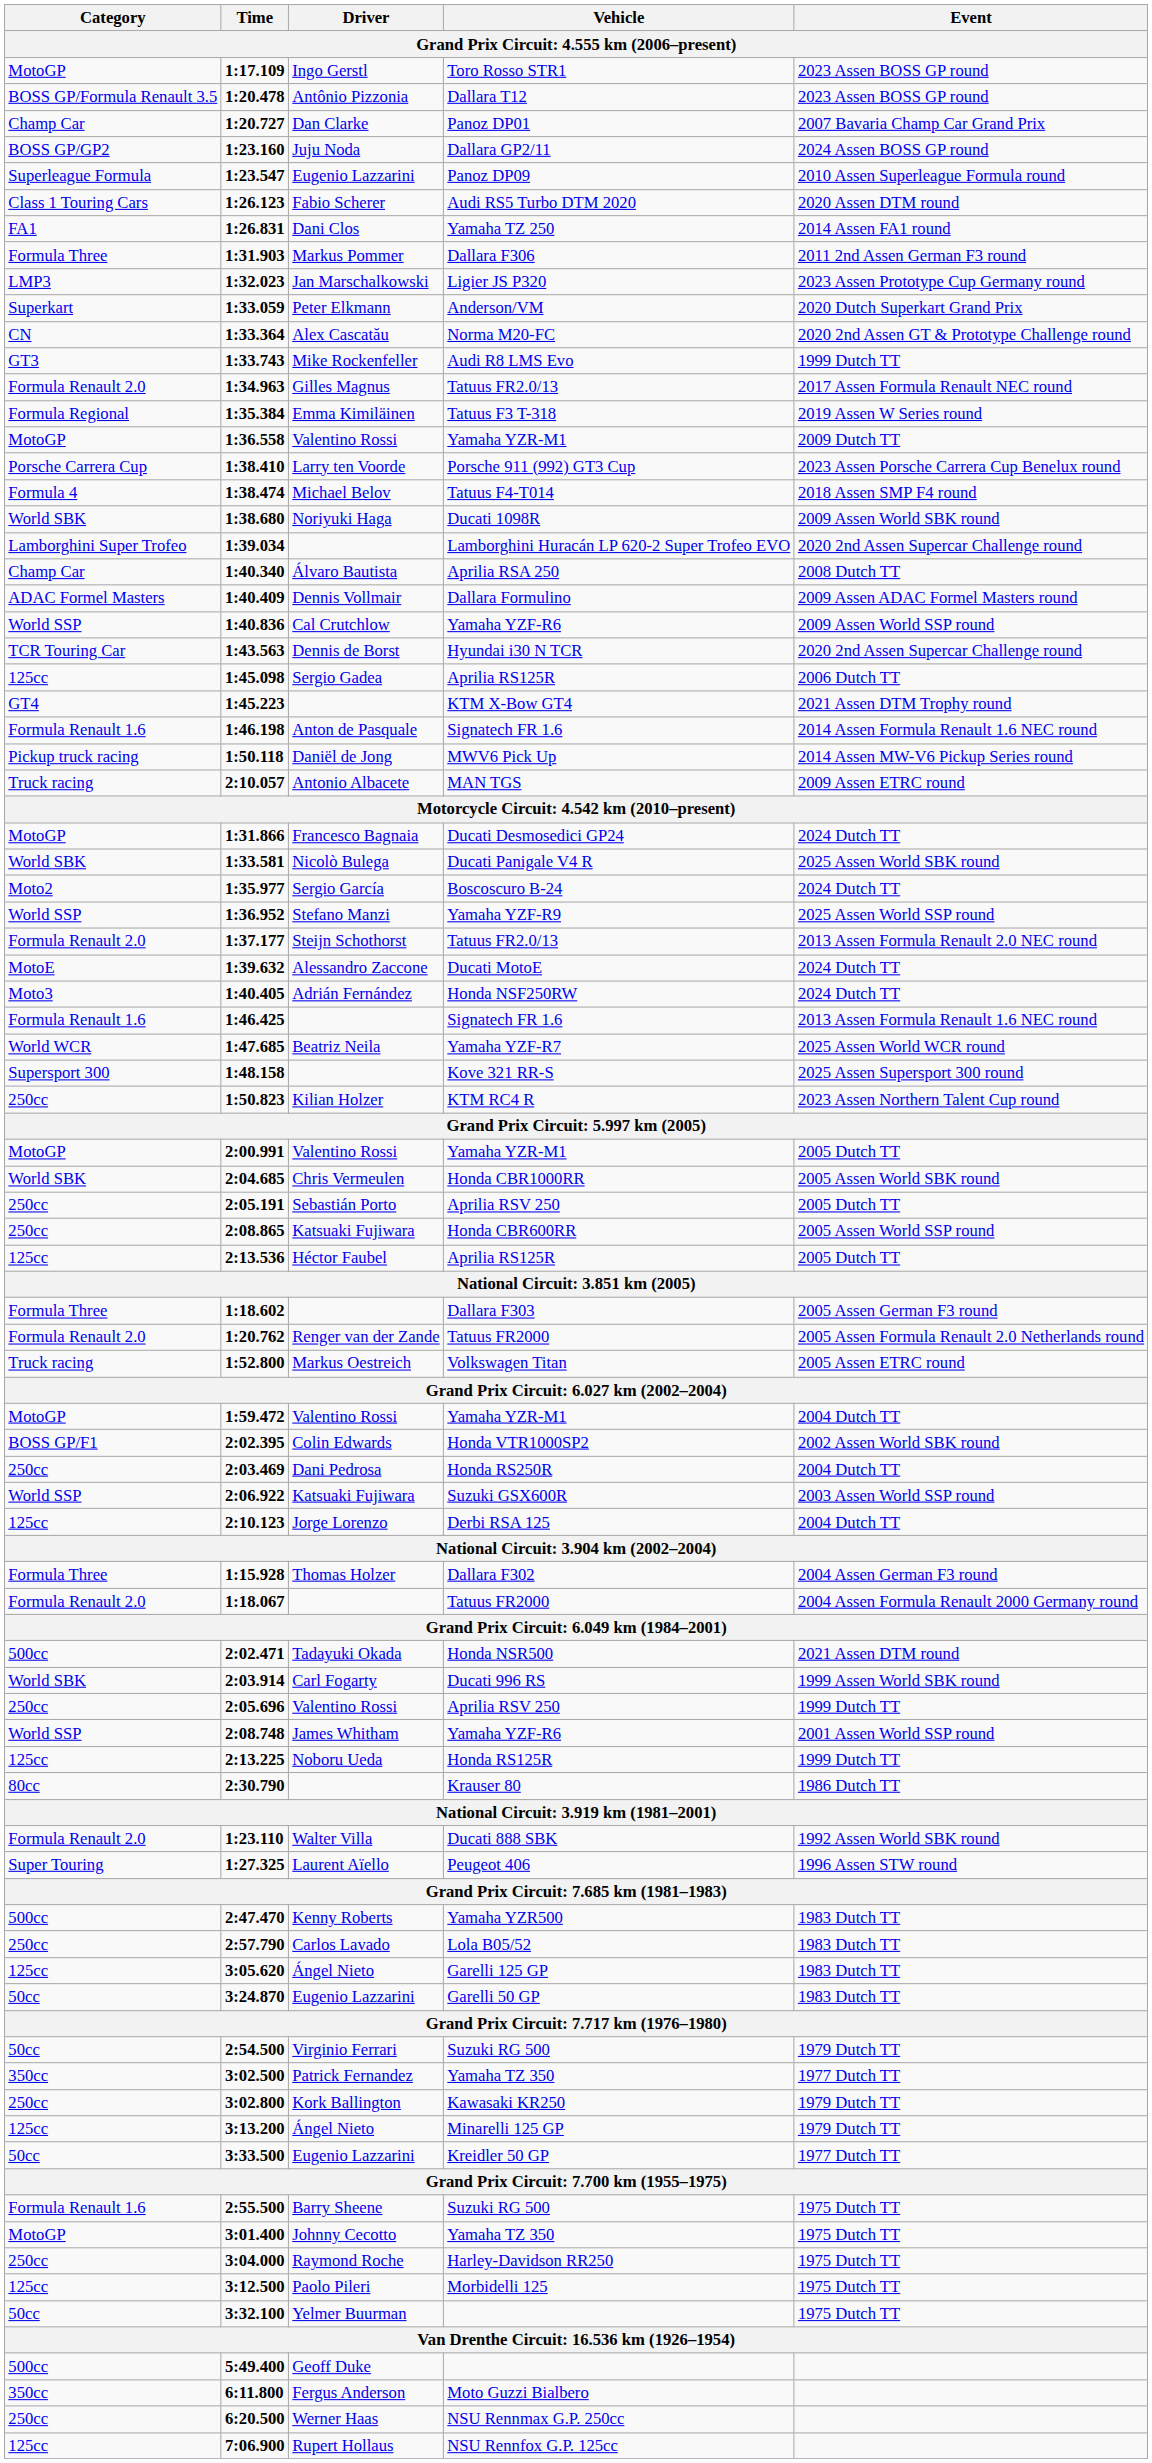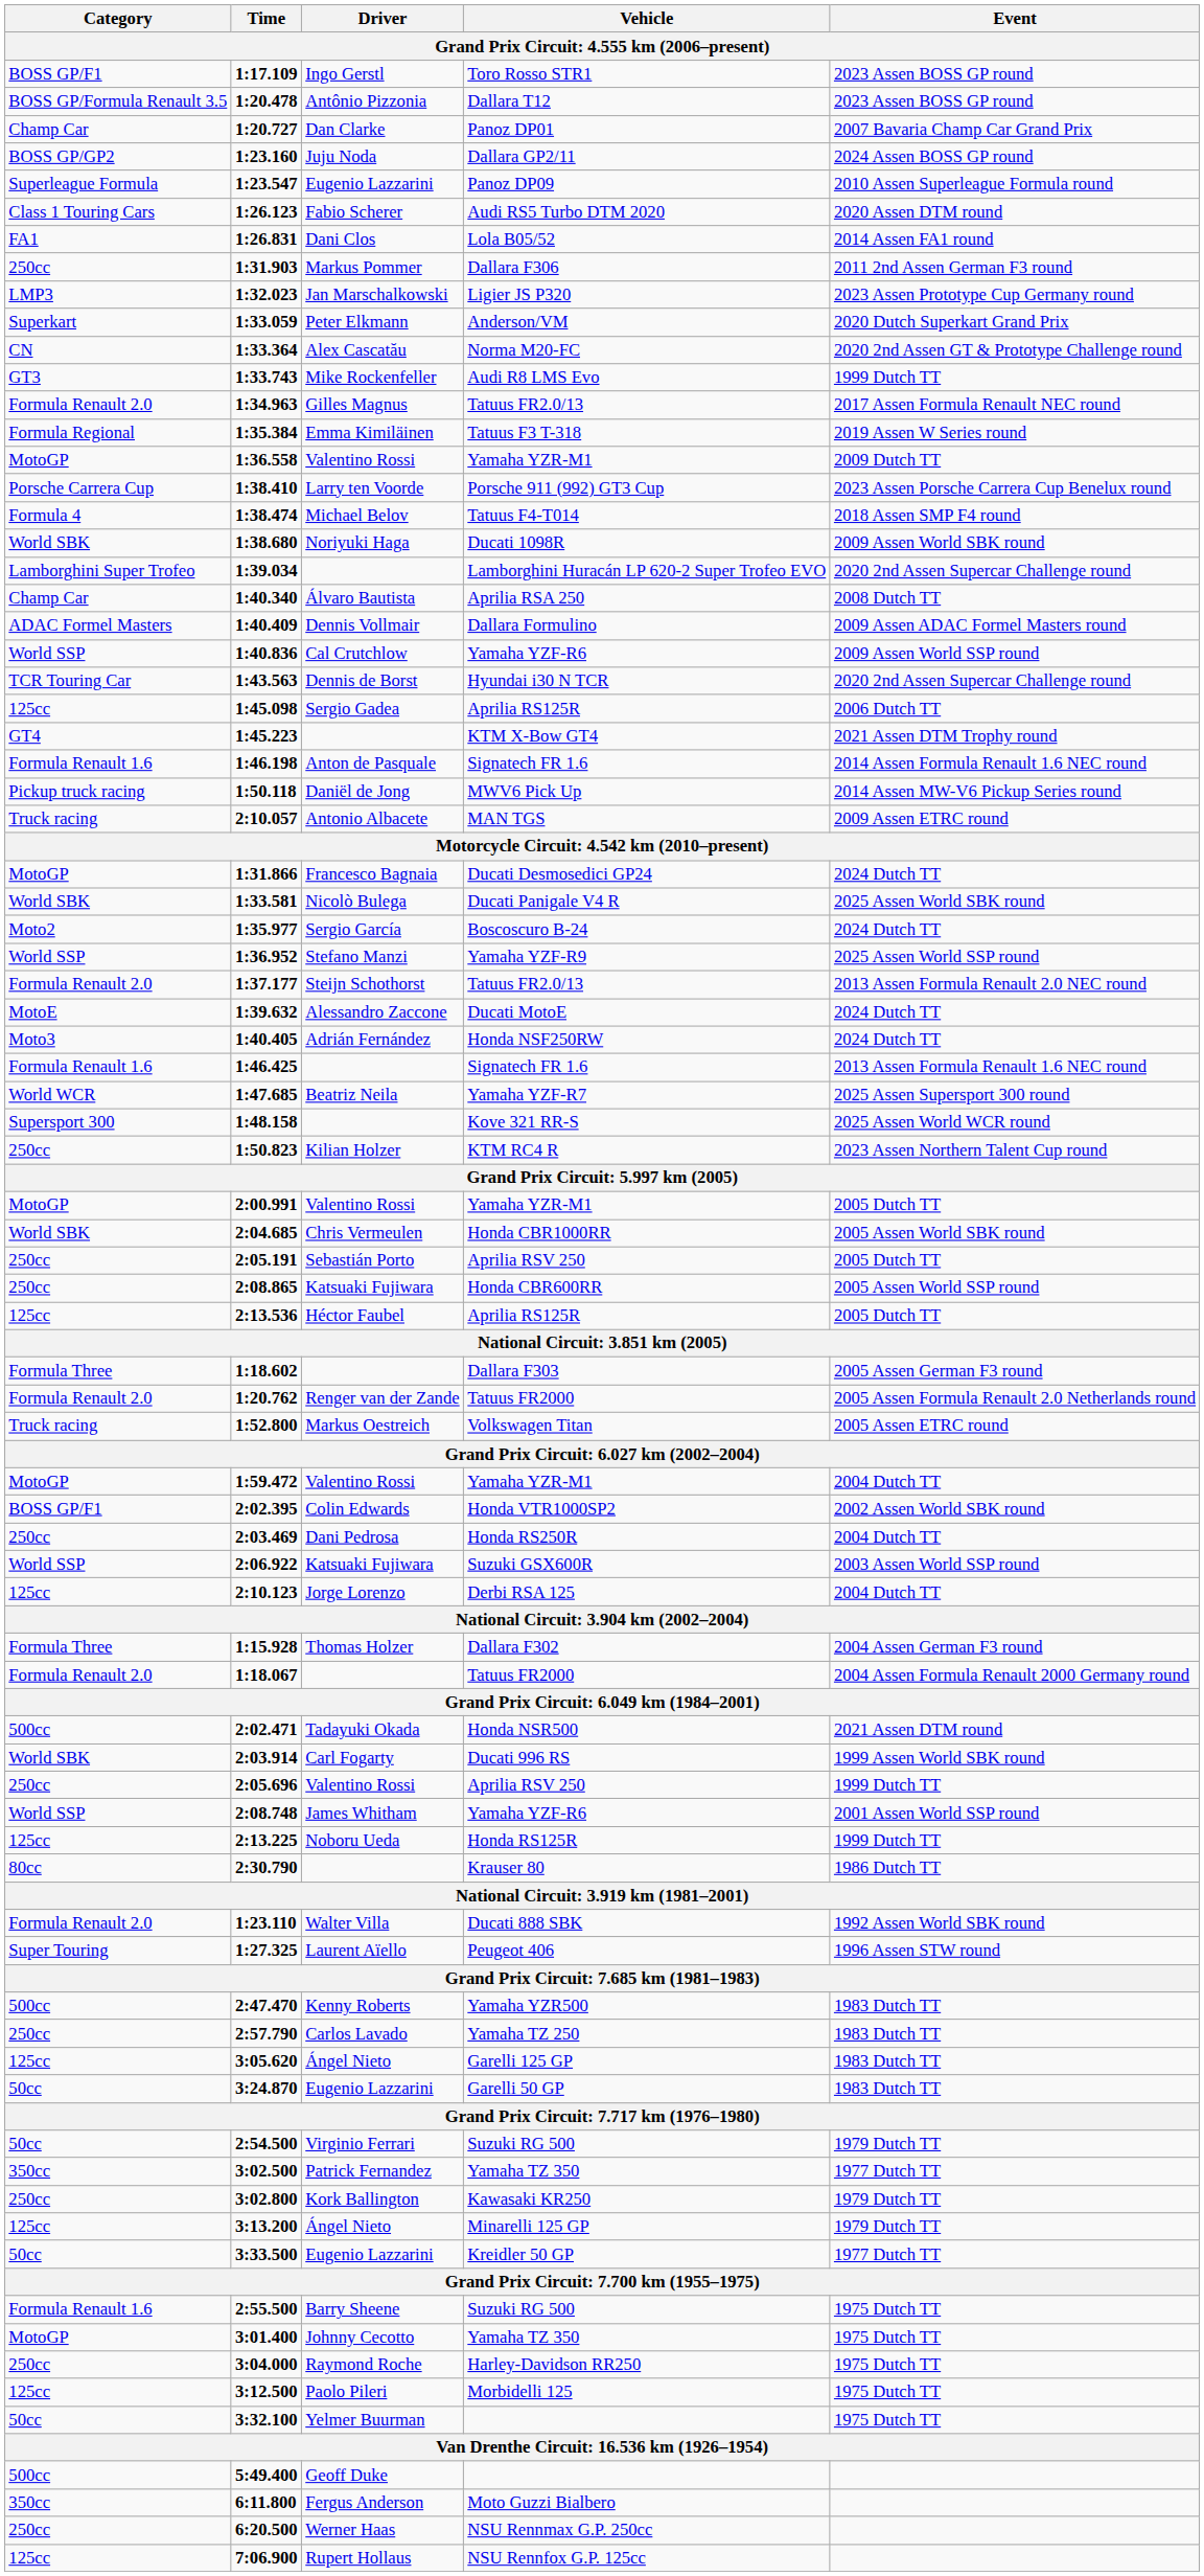1:17.109 | Category: MotoGP -> BOSS GP/F1
1:26.831 | Vehicle: Yamaha TZ 250 -> Lola B05/52
1:31.903 | Category: Formula Three -> 250cc
1:47.685 | Event: 2025 Assen World WCR round -> 2025 Assen Supersport 300 round
1:48.158 | Event: 2025 Assen Supersport 300 round -> 2025 Assen World WCR round
2:57.790 | Vehicle: Lola B05/52 -> Yamaha TZ 250
